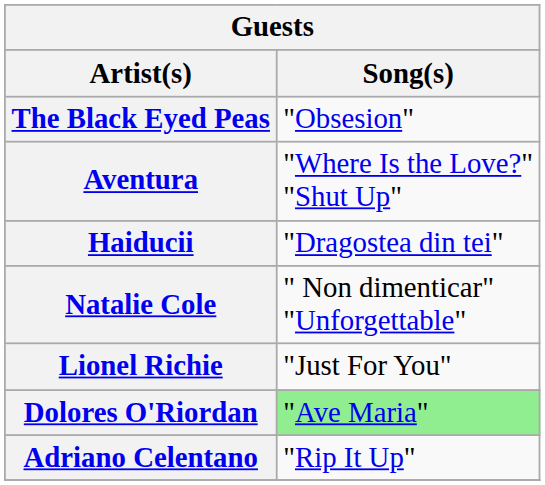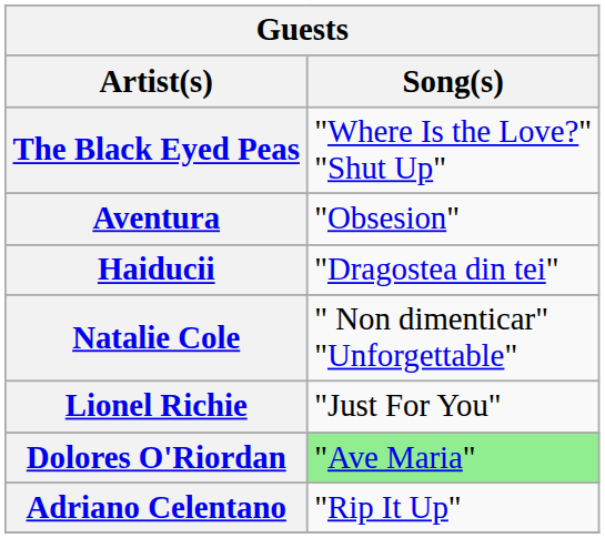The Black Eyed Peas | Song(s): "Obsesion" -> "Where Is the Love?" "Shut Up"
Aventura | Song(s): "Where Is the Love?" "Shut Up" -> "Obsesion"
